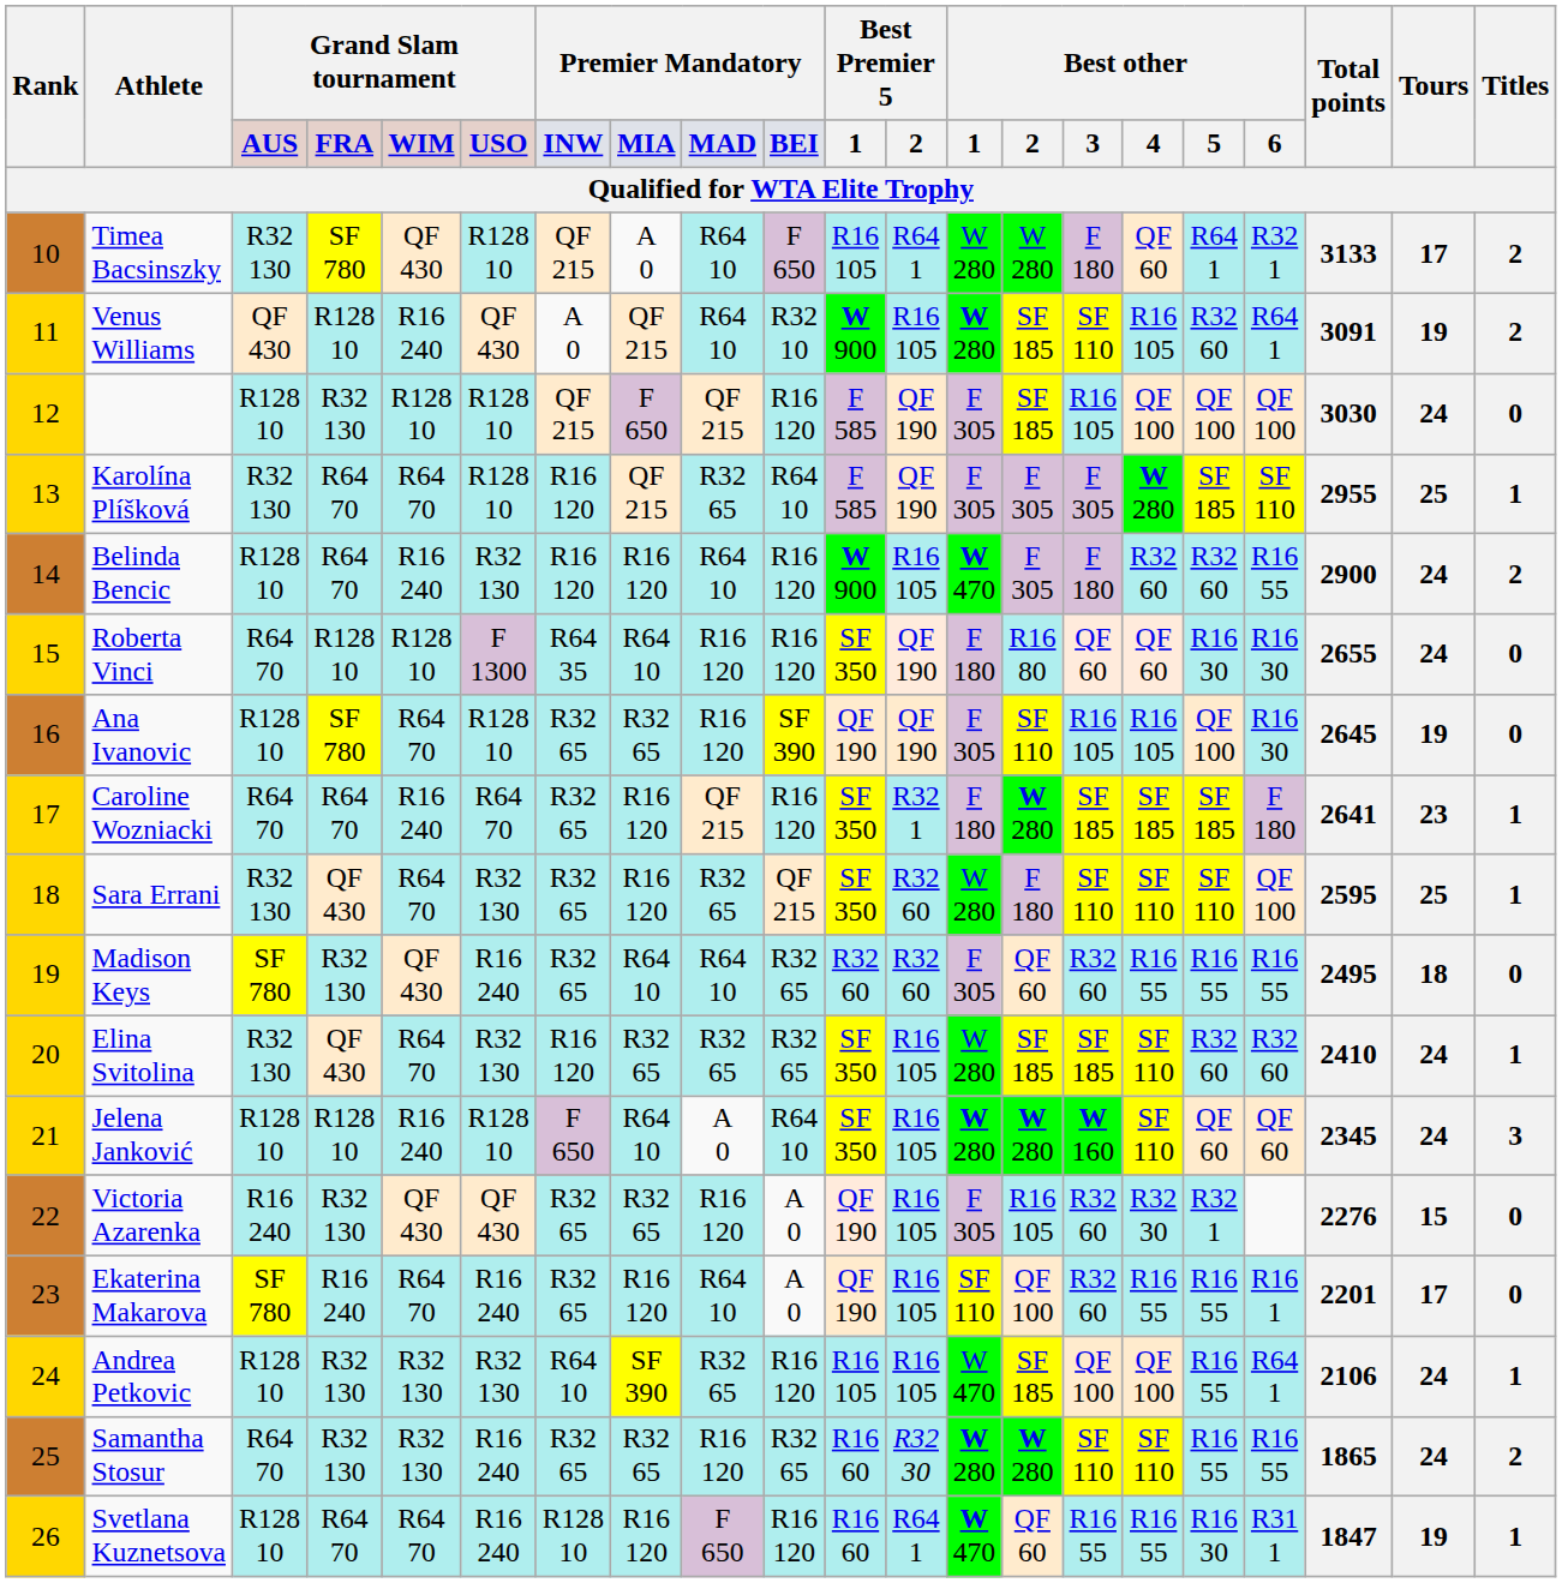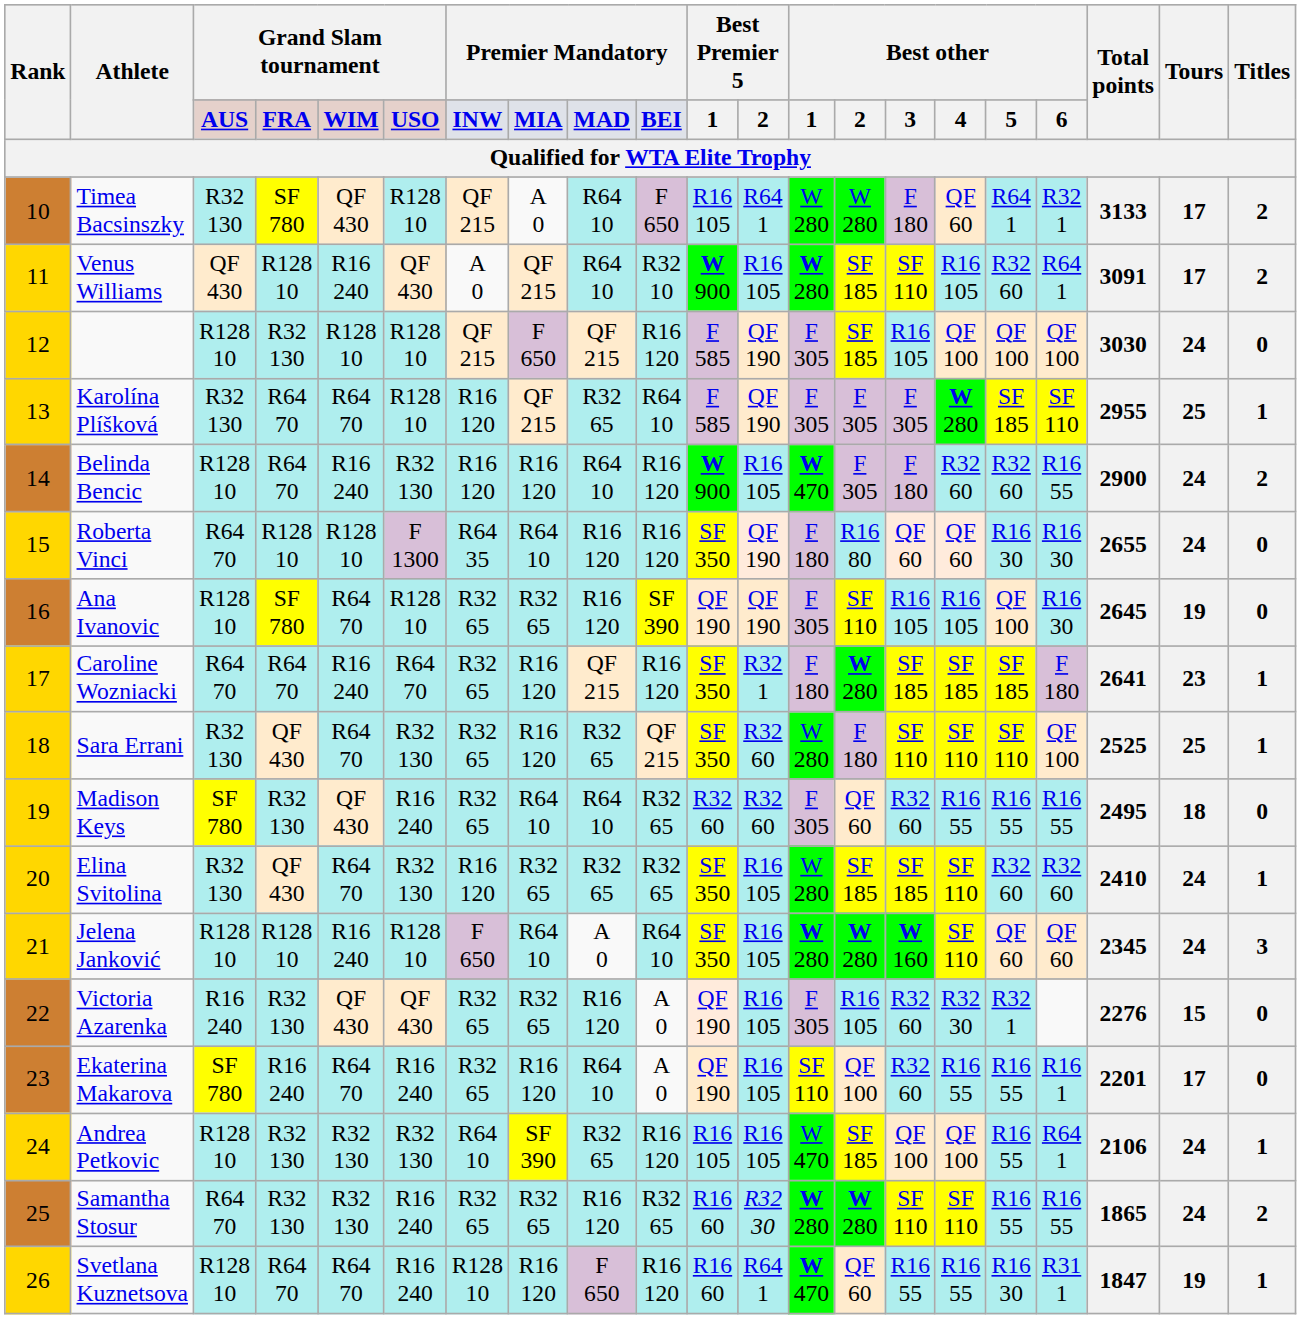Venus Williams | Tours: 19 -> 17
Sara Errani | Total points: 2595 -> 2525
